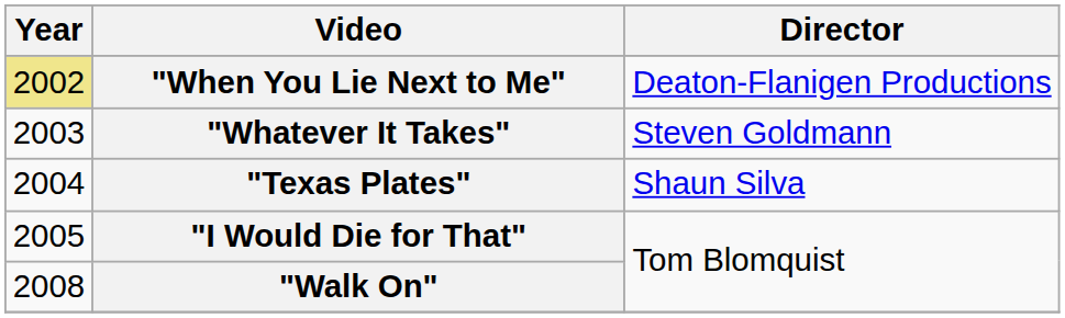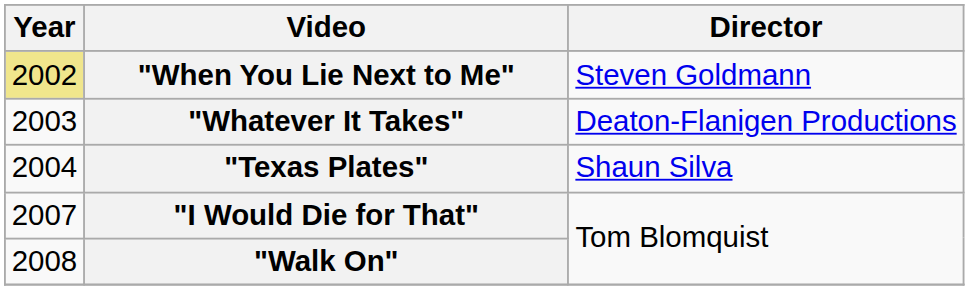"When You Lie Next to Me" | Director: Deaton-Flanigen Productions -> Steven Goldmann
"Whatever It Takes" | Director: Steven Goldmann -> Deaton-Flanigen Productions
"I Would Die for That" | Year: 2005 -> 2007
